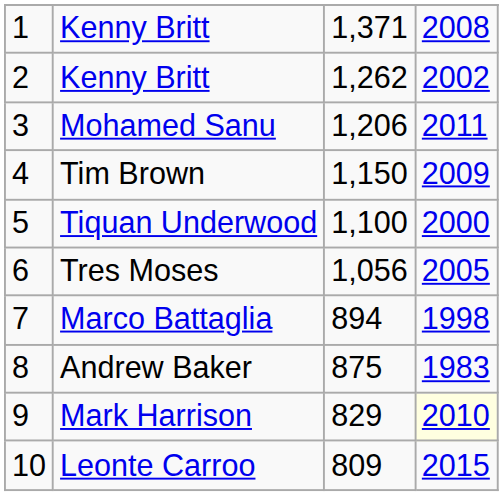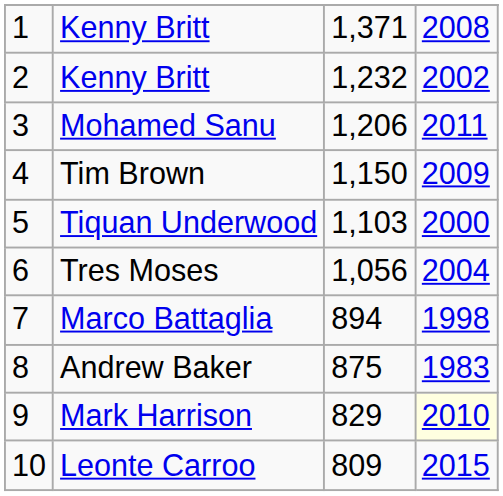2 / Kenny Britt | column 3: 1,262 -> 1,232
Tiquan Underwood | column 3: 1,100 -> 1,103
Tres Moses | column 4: 2005 -> 2004
